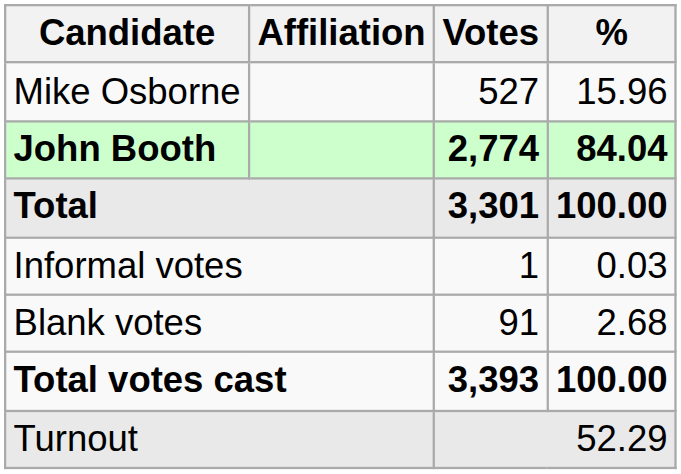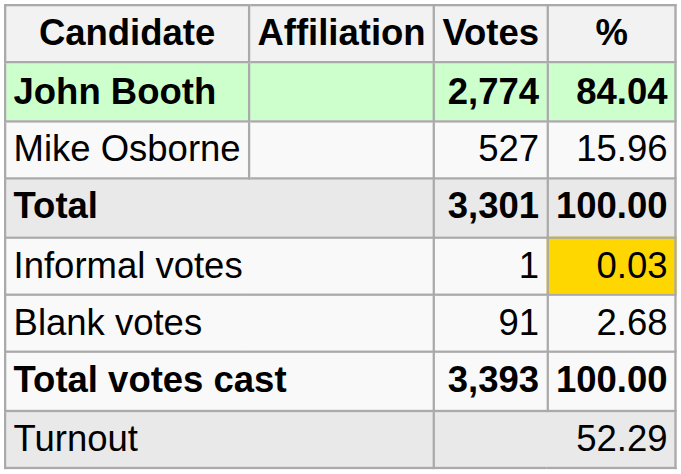rows swapped: John Booth <-> Mike Osborne
Informal votes | %: no background -> gold background
